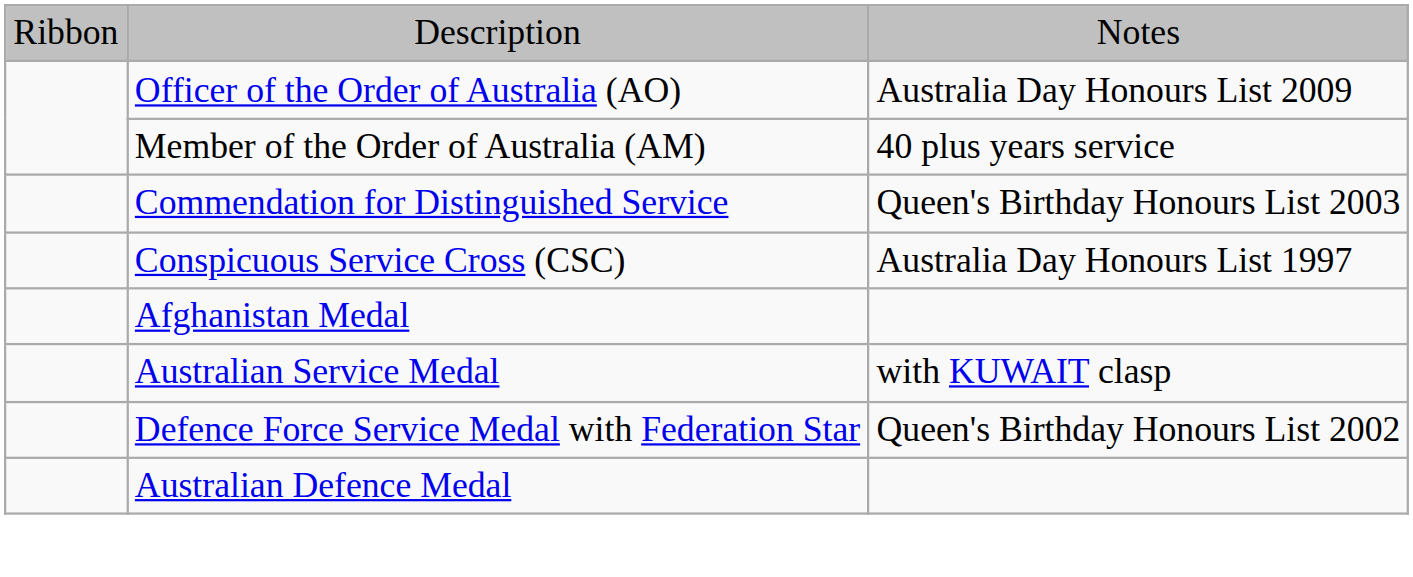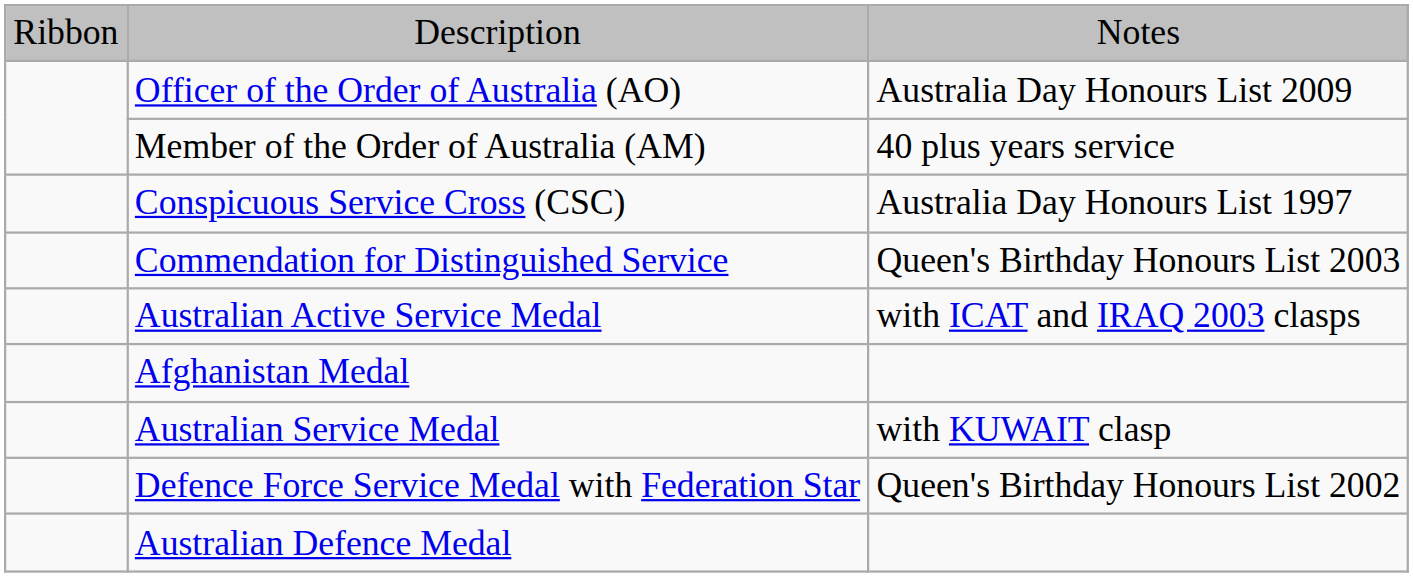rows swapped: Conspicuous Service Cross (CSC) <-> Commendation for Distinguished Service
+ row: Australian Active Service Medal | with ICAT and IRAQ 2003 clasps
